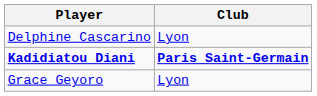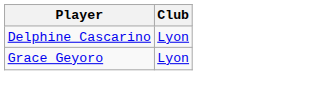- row: Kadidiatou Diani | Paris Saint-Germain
